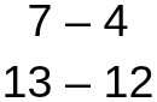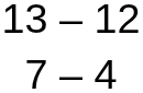rows swapped: 13 – 12 <-> 7 – 4
